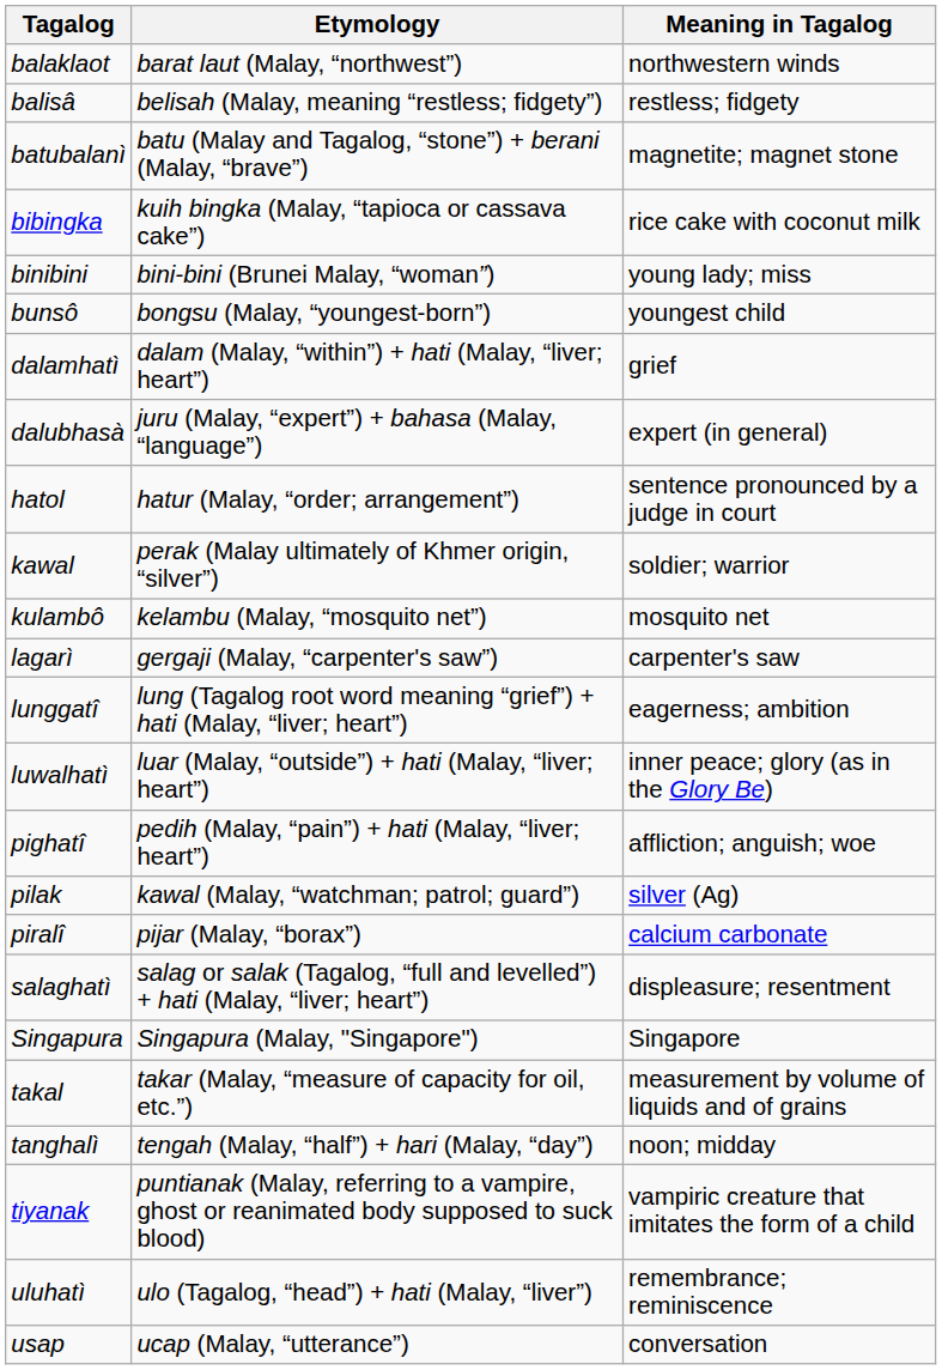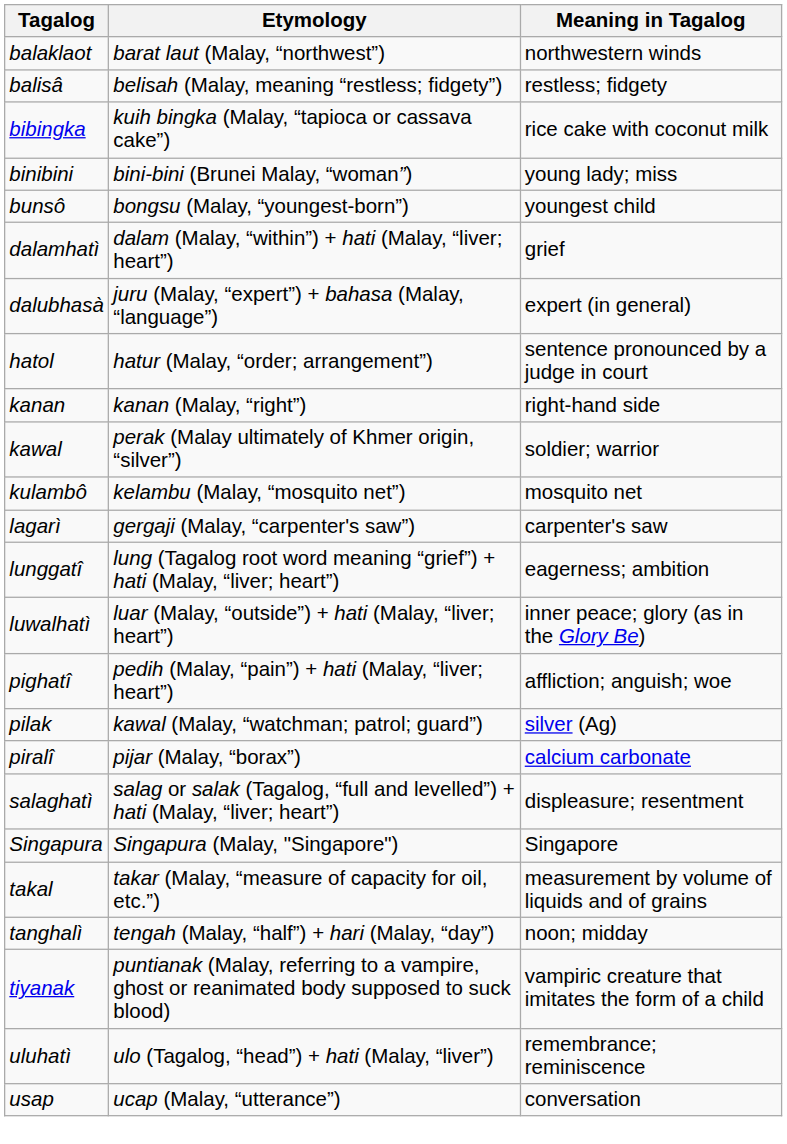- row: batubalanì | batu (Malay and Tagalog, “stone”) + berani (Malay, “brave”) | magnetite; magnet stone
+ row: kanan | kanan (Malay, “right”) | right-hand side
